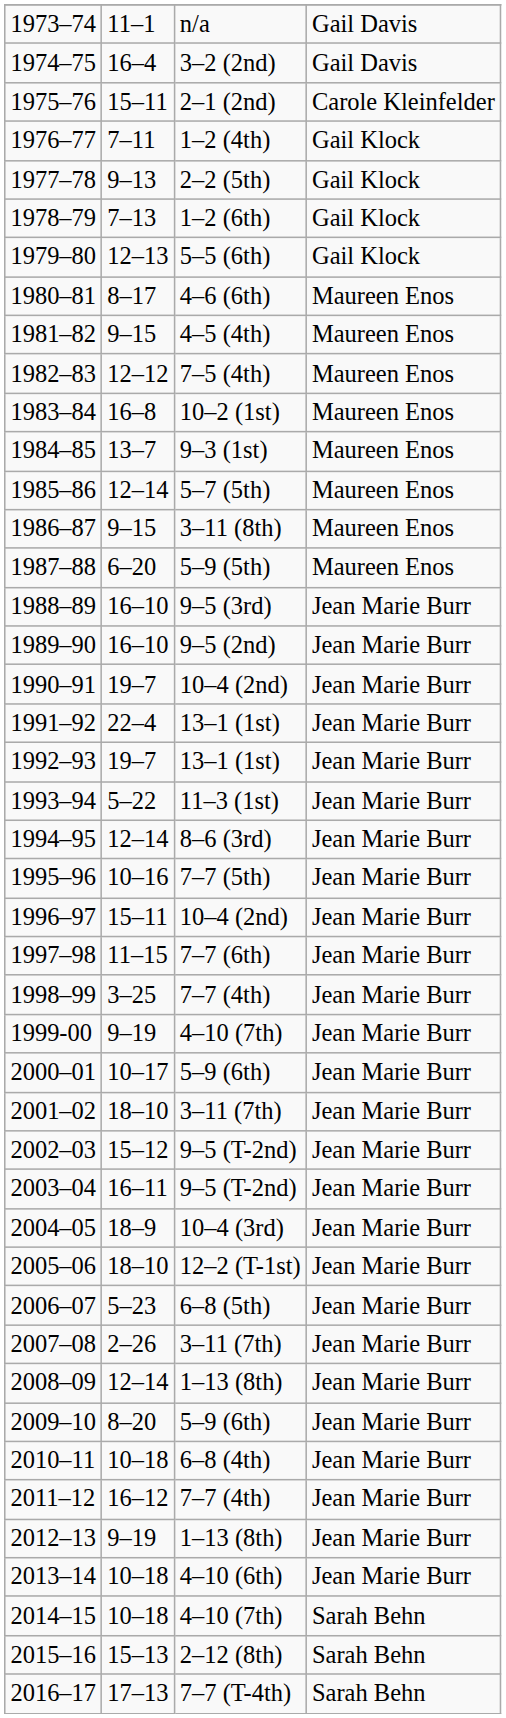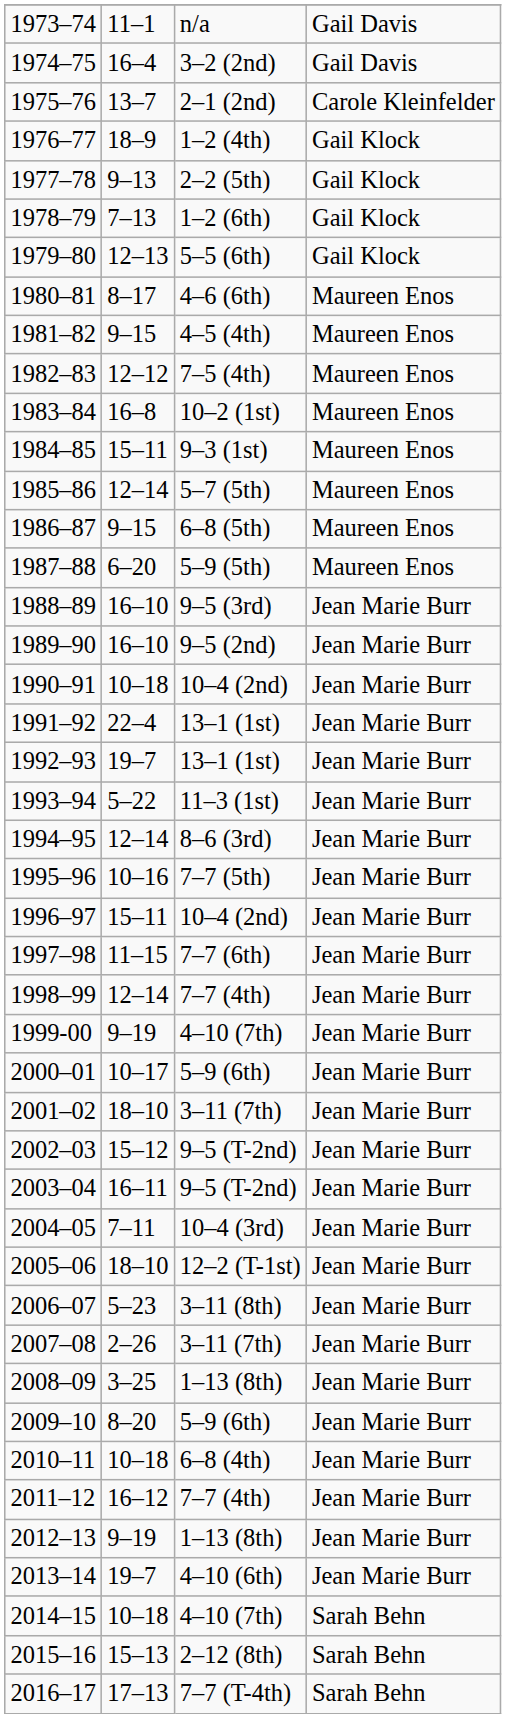1975–76 | column 2: 15–11 -> 13–7
1976–77 | column 2: 7–11 -> 18–9
1984–85 | column 2: 13–7 -> 15–11
1986–87 | column 3: 3–11 (8th) -> 6–8 (5th)
1990–91 | column 2: 19–7 -> 10–18
1998–99 | column 2: 3–25 -> 12–14
2004–05 | column 2: 18–9 -> 7–11
2006–07 | column 3: 6–8 (5th) -> 3–11 (8th)
2008–09 | column 2: 12–14 -> 3–25
2013–14 | column 2: 10–18 -> 19–7
